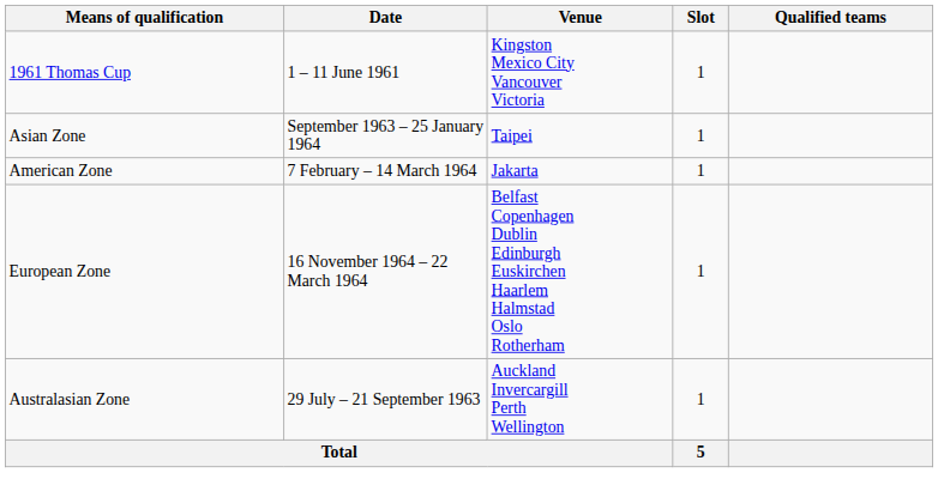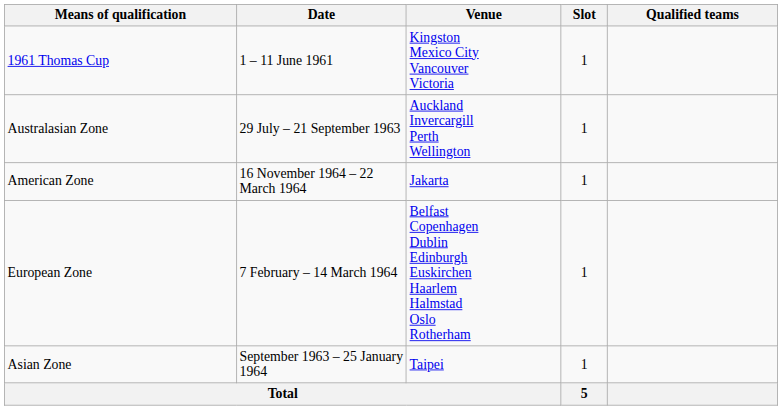rows swapped: Asian Zone <-> Australasian Zone
American Zone | Date: 7 February – 14 March 1964 -> 16 November 1964 – 22 March 1964
European Zone | Date: 16 November 1964 – 22 March 1964 -> 7 February – 14 March 1964
